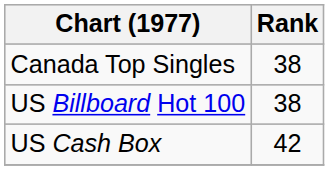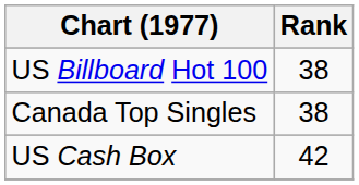rows swapped: Canada Top Singles <-> US Billboard Hot 100
